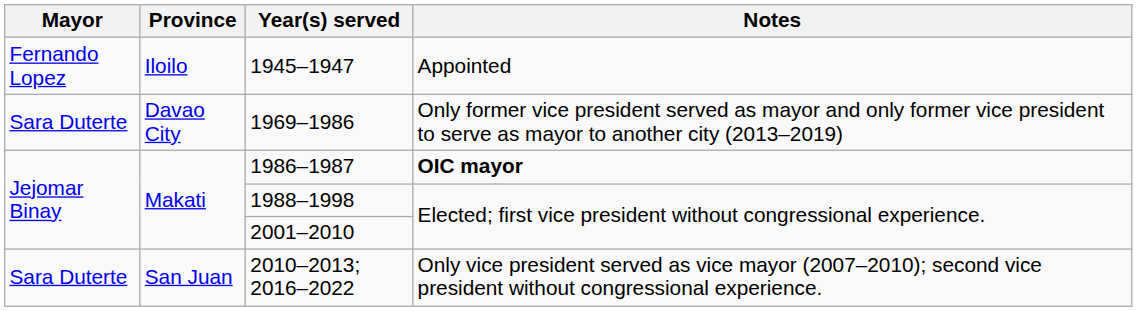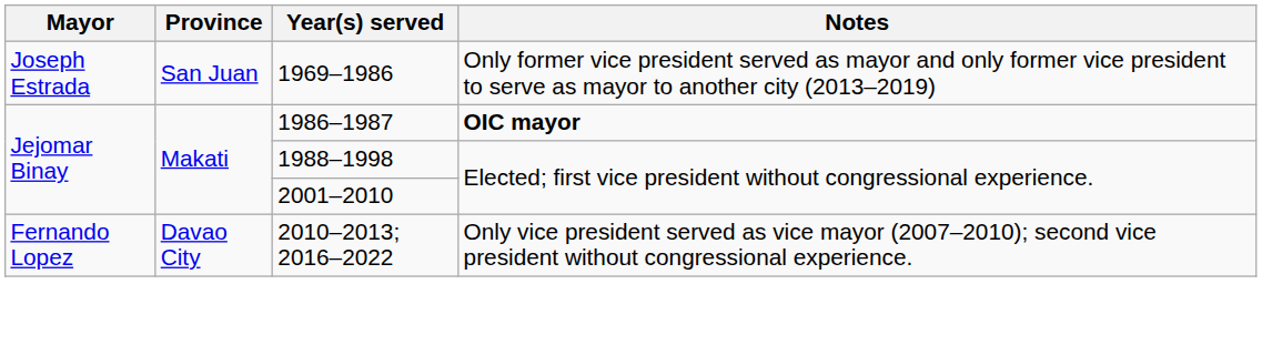- row: Fernando Lopez | Iloilo | 1945–1947 | Appointed
1969–1986 | Mayor: Sara Duterte -> Joseph Estrada
1969–1986 | Province: Davao City -> San Juan
2010–2013; 2016–2022 | Mayor: Sara Duterte -> Fernando Lopez
2010–2013; 2016–2022 | Province: San Juan -> Davao City
